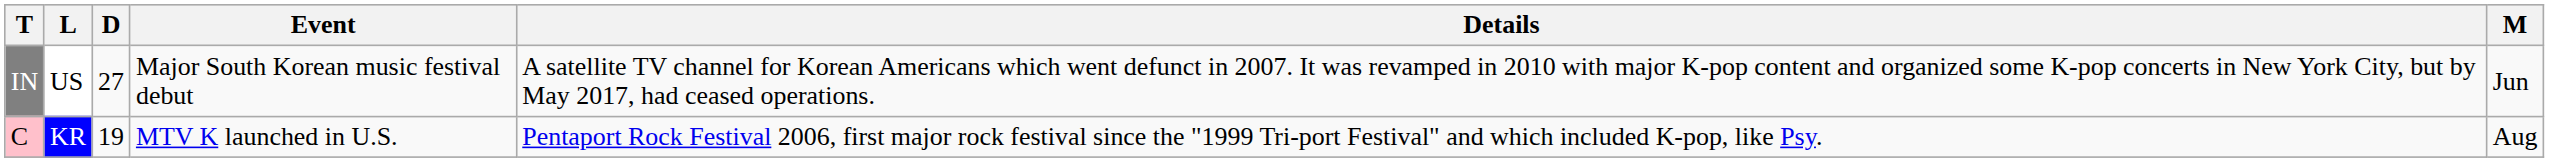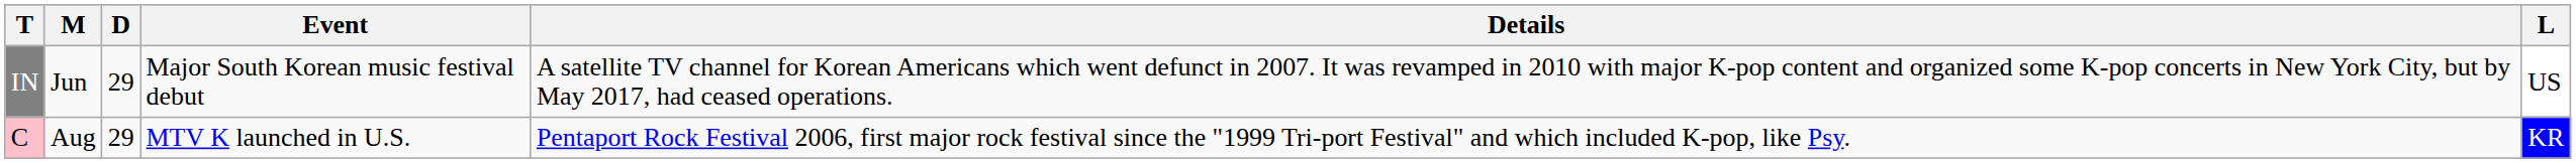columns swapped: M <-> L
IN | D: 27 -> 29
C | D: 19 -> 29
